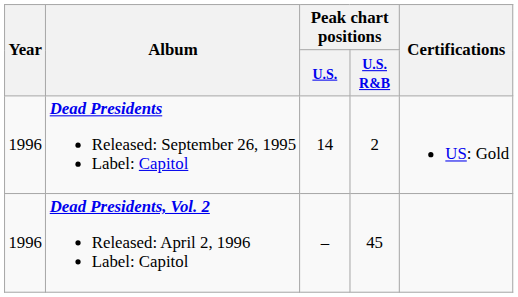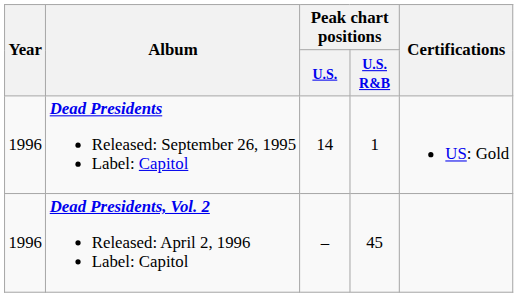Dead Presidents Released: September 26, 1995 Label: Capitol | Peak chart positions / U.S. R&B: 2 -> 1
